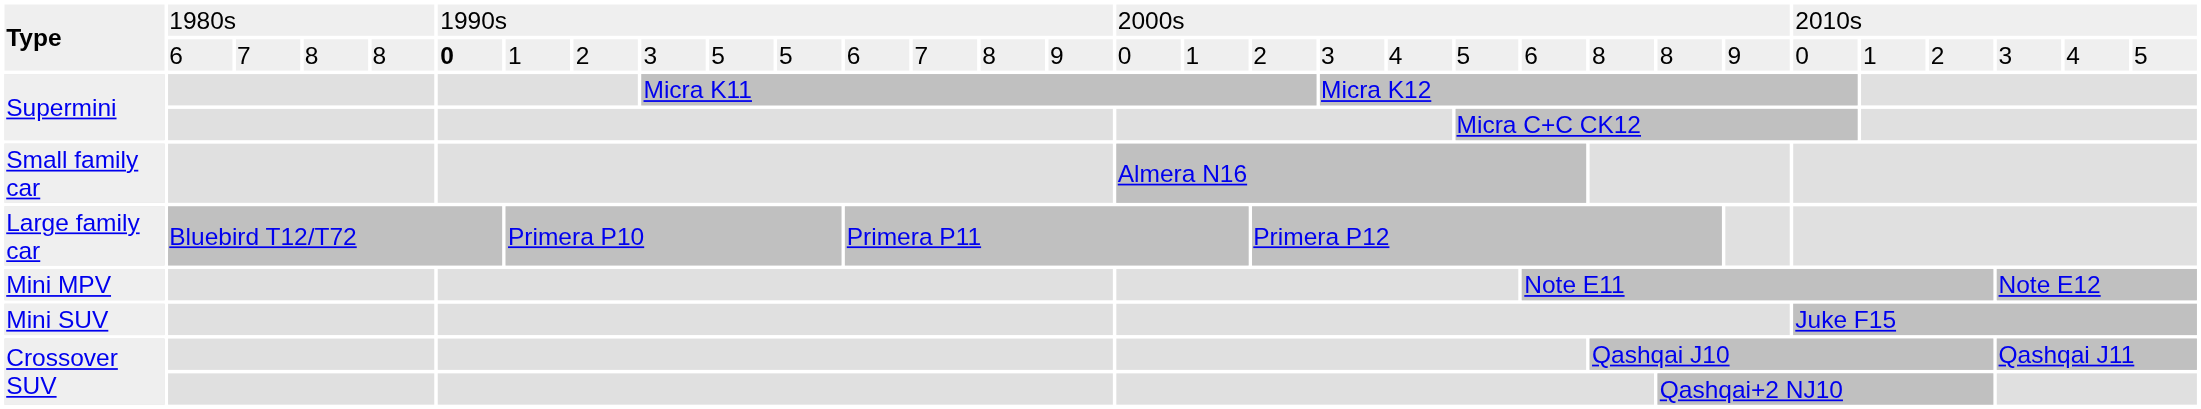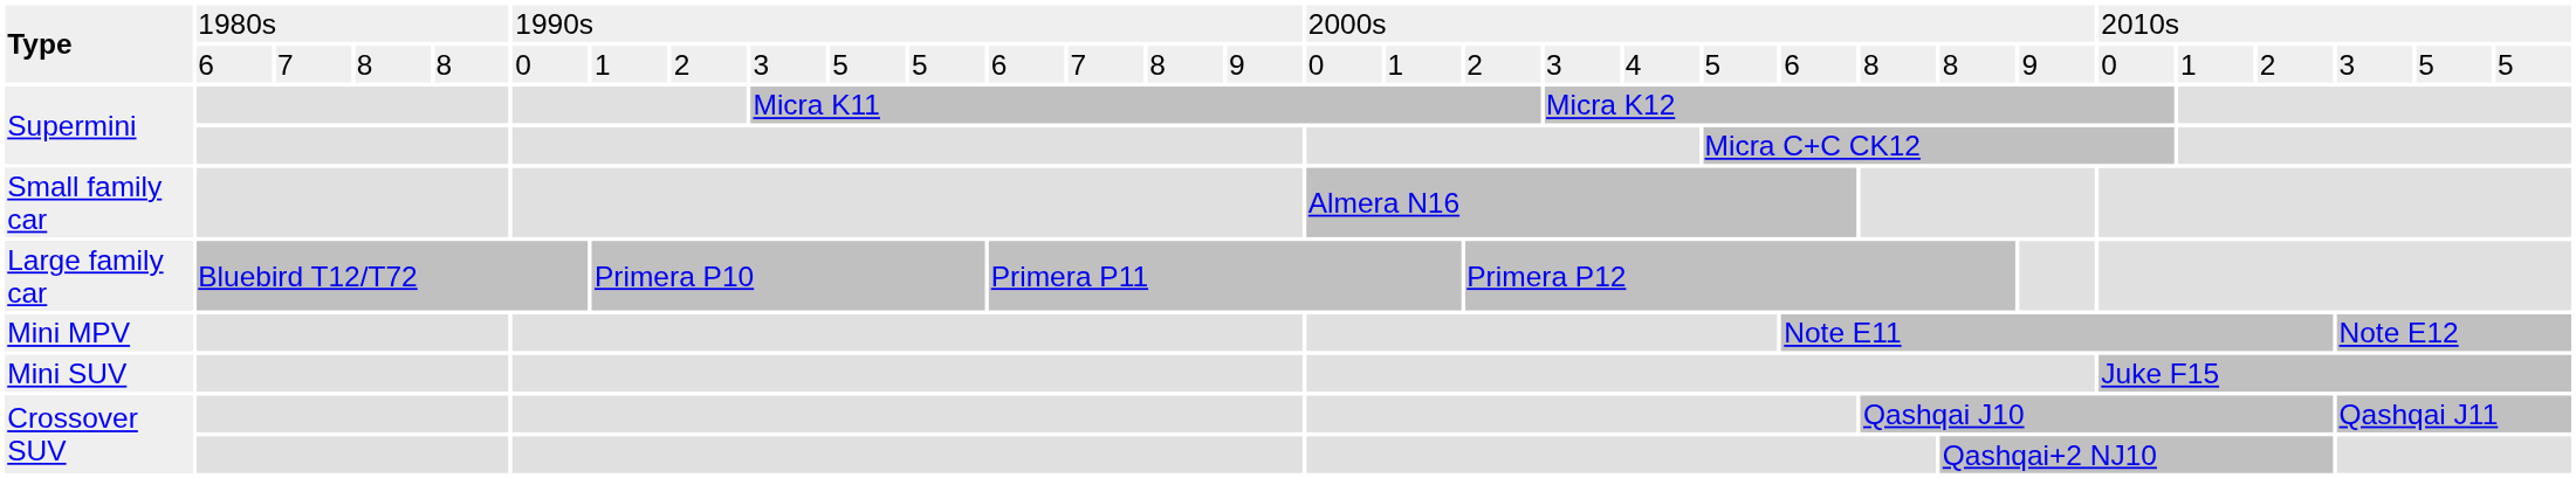Type / 6 | column 6: bold -> normal
Type / 6 | column 30: 4 -> 5
